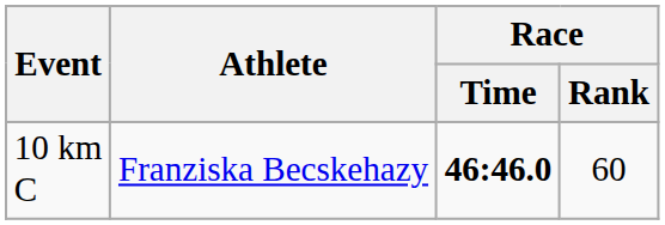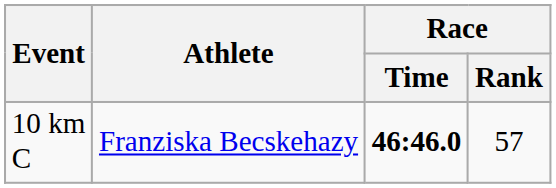10 km C | Race / Rank: 60 -> 57
